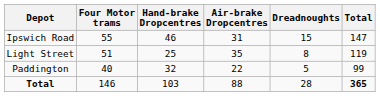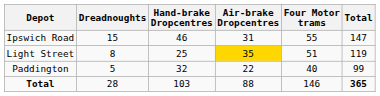columns swapped: Dreadnoughts <-> Four Motor trams
Light Street | Air-brake Dropcentres: no background -> gold background
